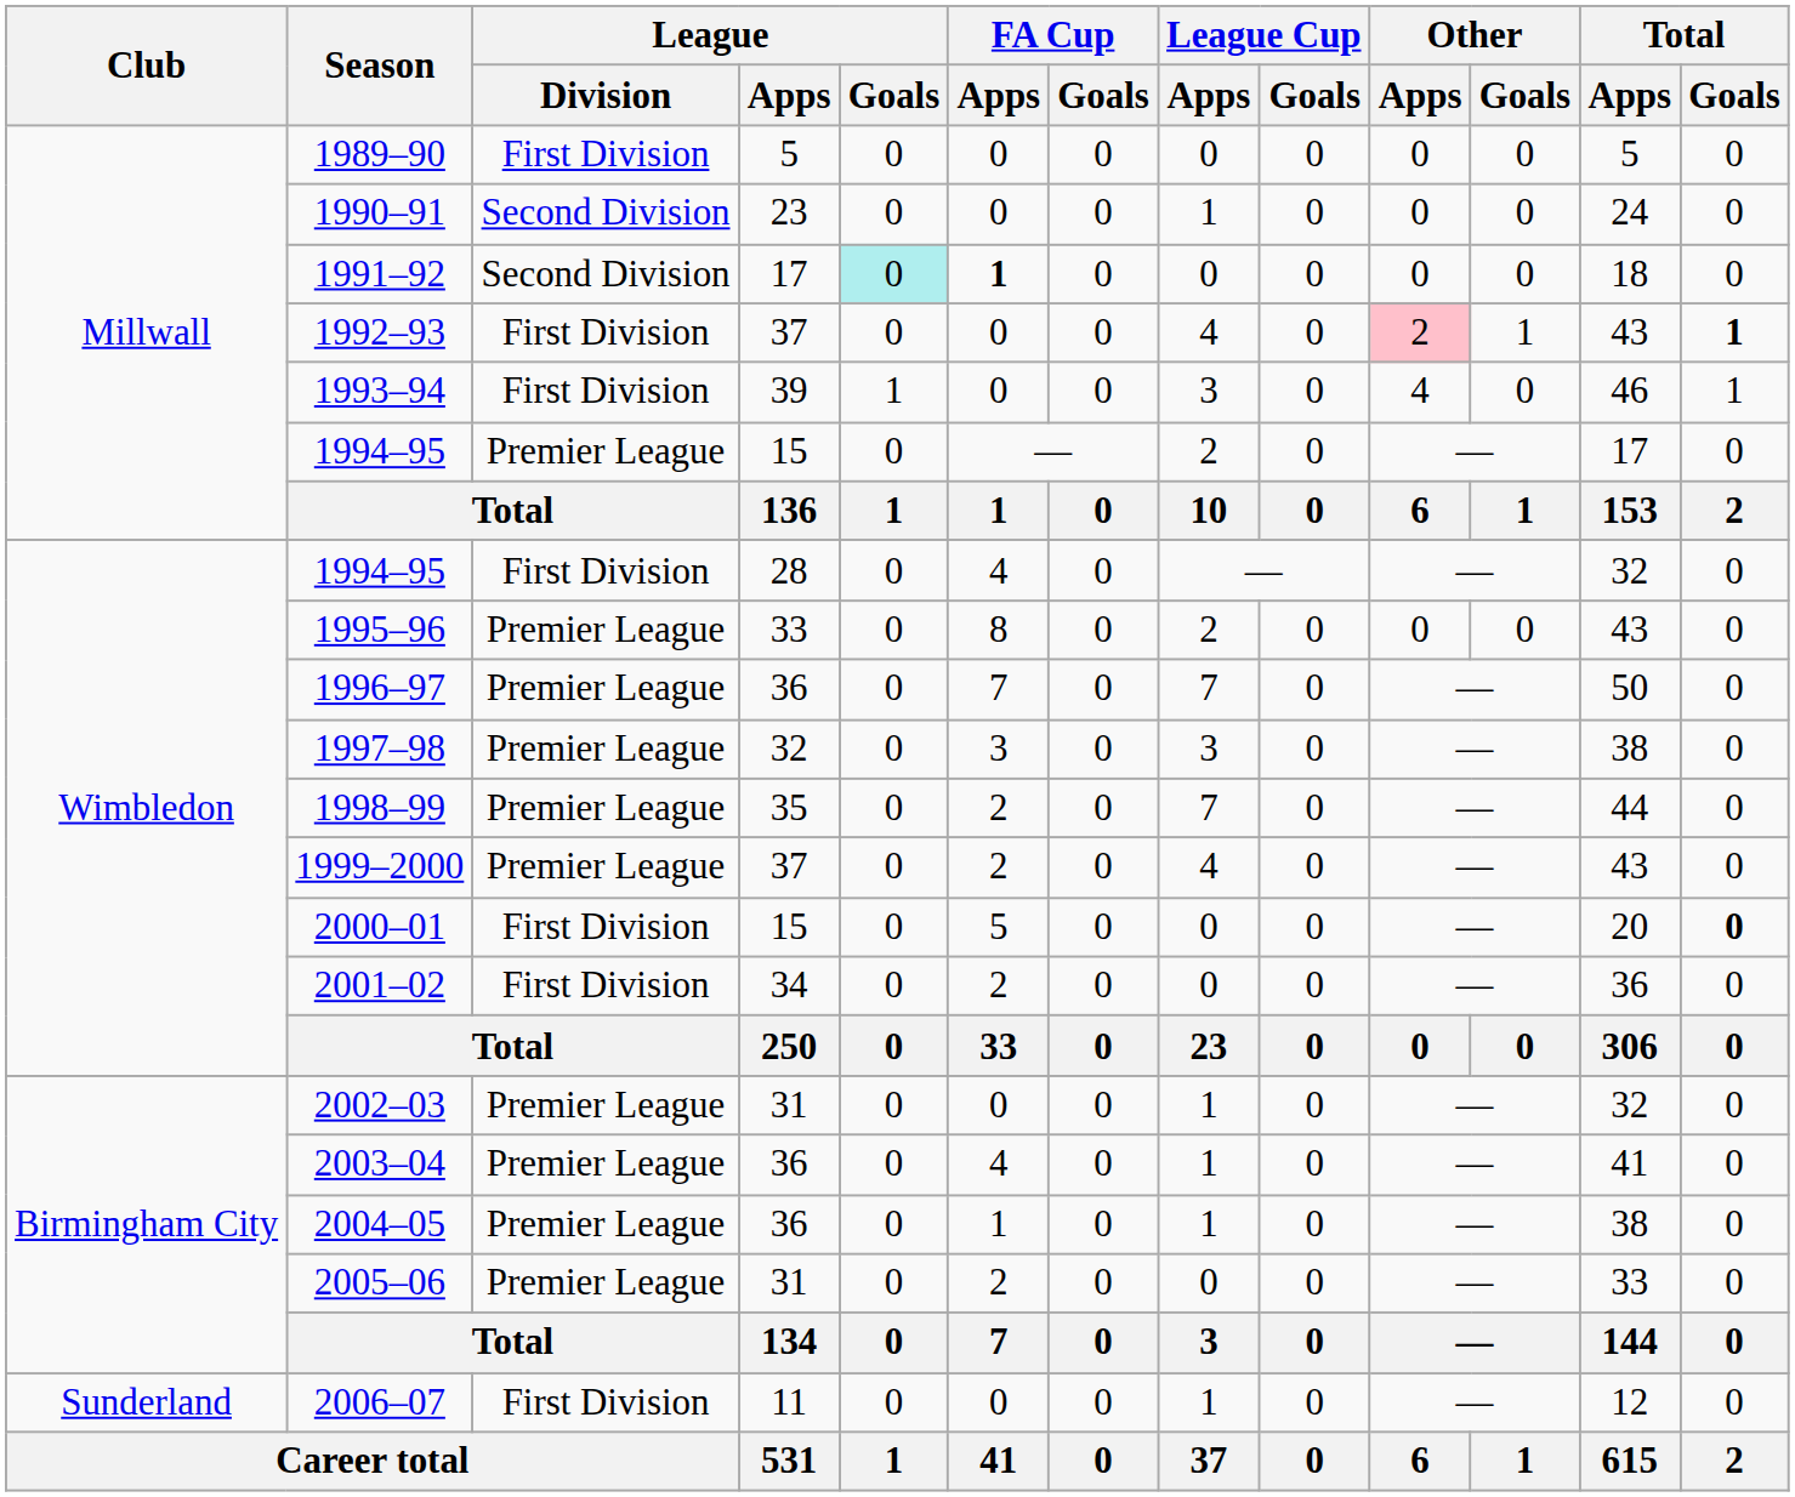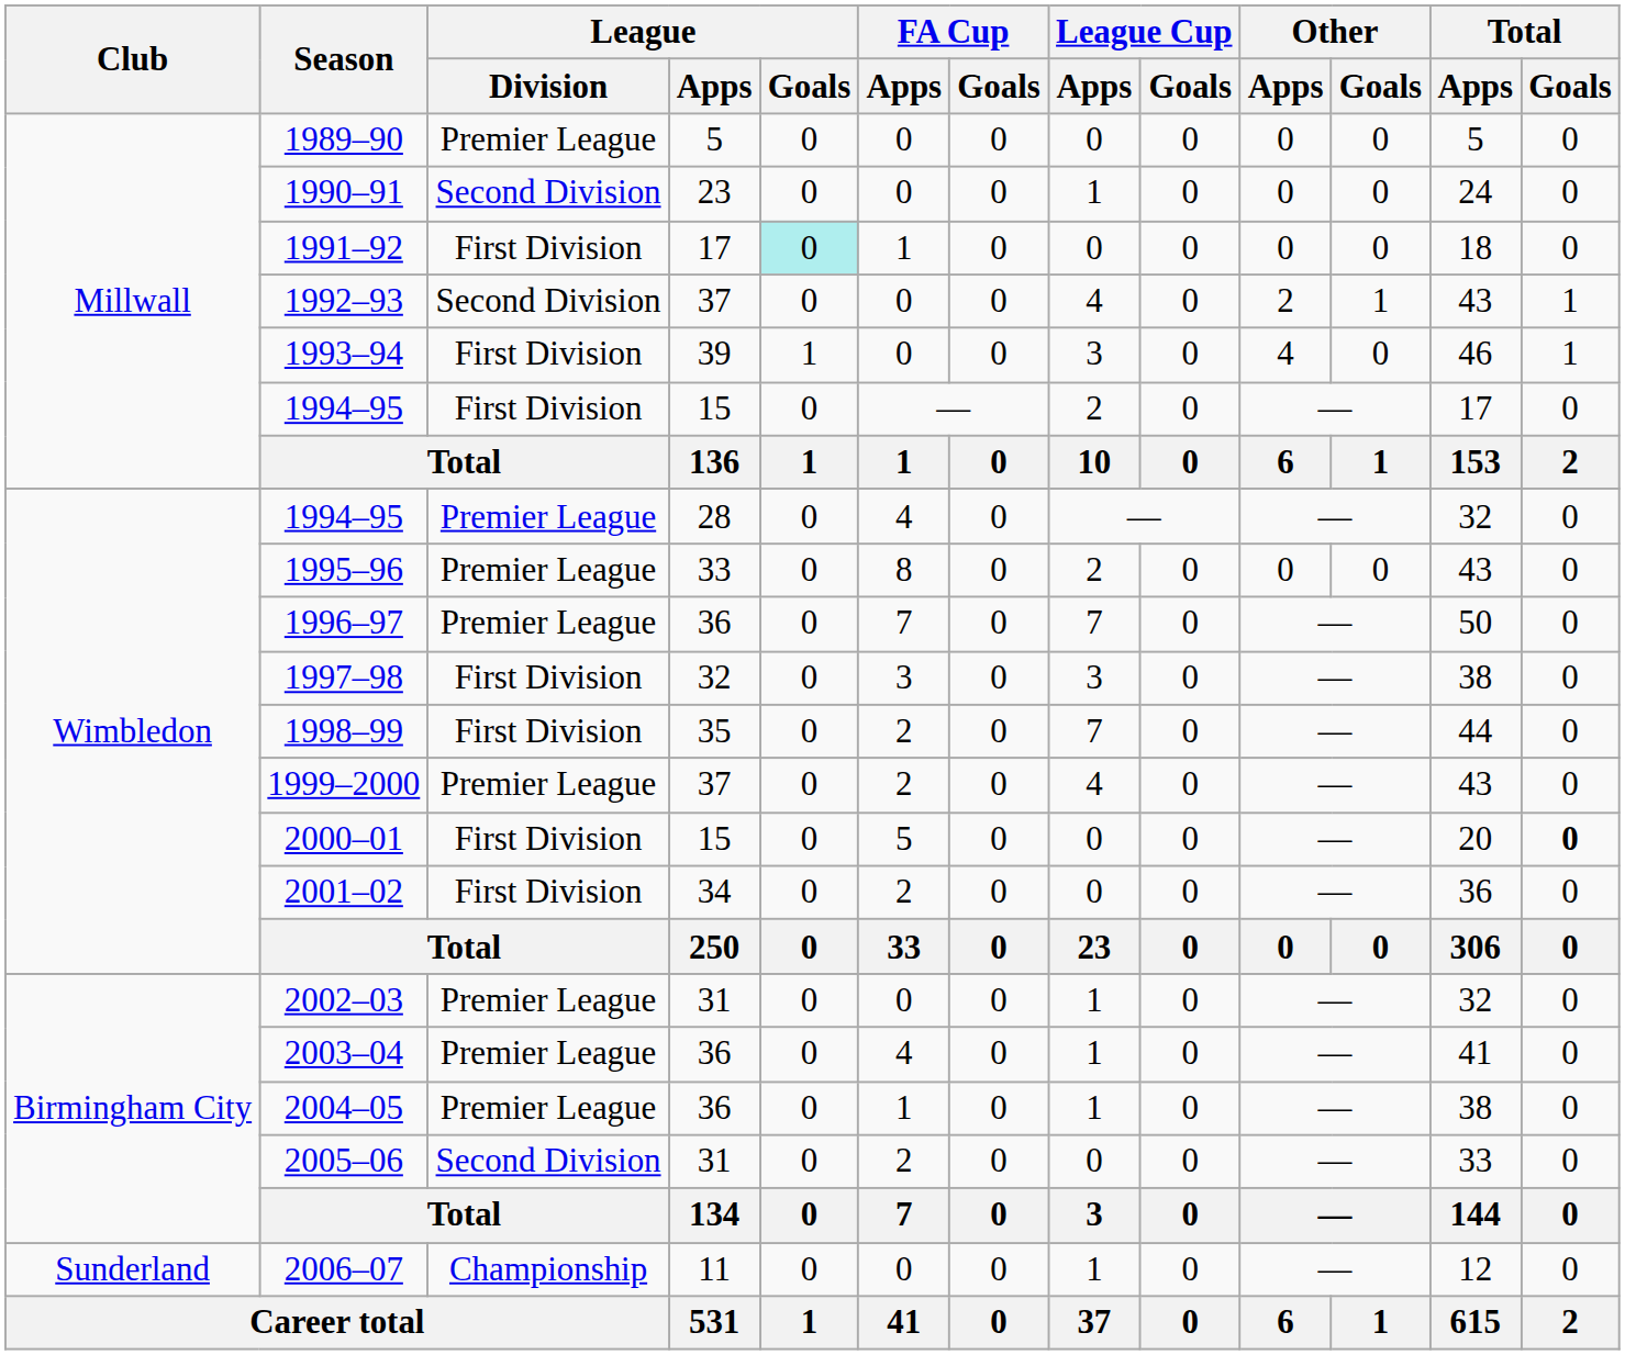1989–90 | League / Division: First Division -> Premier League
1991–92 | League / Division: Second Division -> First Division
1991–92 | FA Cup / Apps: bold -> normal
1992–93 | League / Division: First Division -> Second Division
1992–93 | Other / Apps: pink background -> no background
1992–93 | Total / Goals: bold -> normal
1994–95 / 15 | League / Division: Premier League -> First Division
1994–95 / 28 | League / Division: First Division -> Premier League
1997–98 | League / Division: Premier League -> First Division
1998–99 | League / Division: Premier League -> First Division
2005–06 | League / Division: Premier League -> Second Division
2006–07 | League / Division: First Division -> Championship
